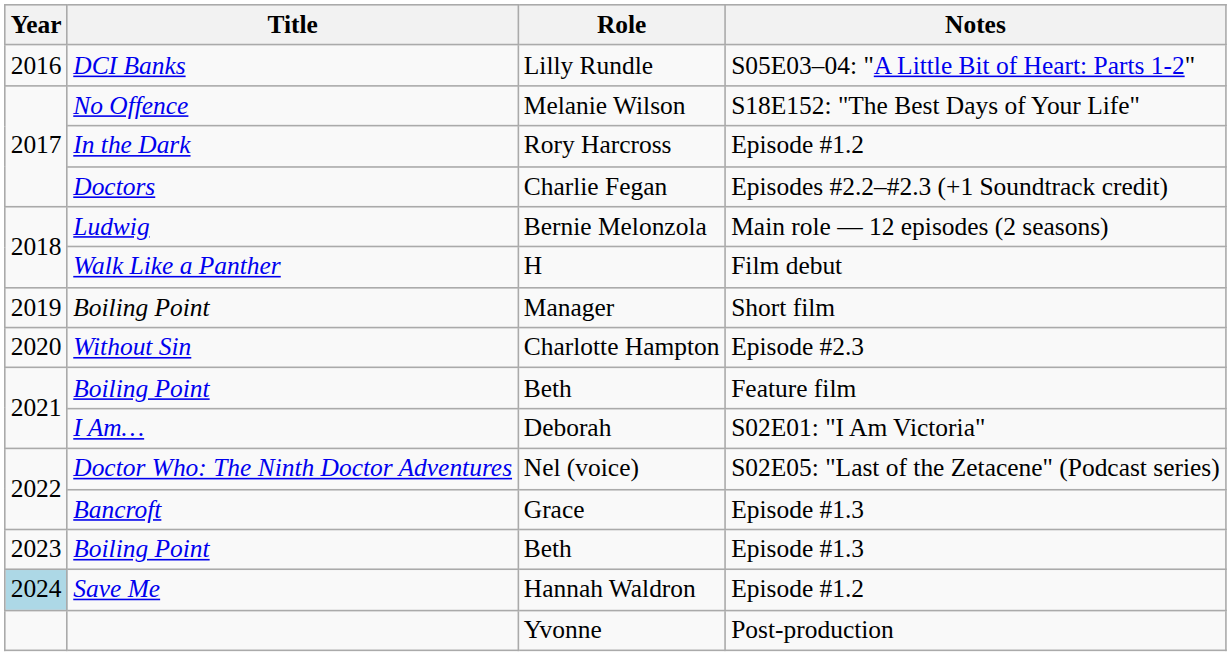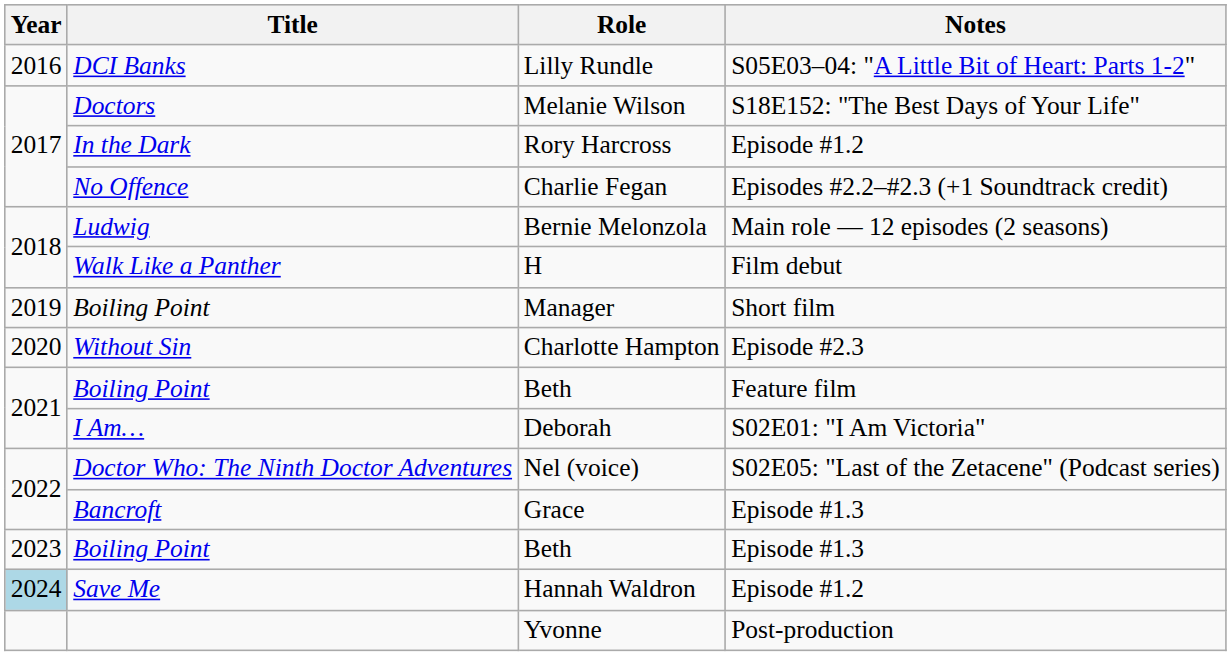Melanie Wilson | Title: No Offence -> Doctors
Charlie Fegan | Title: Doctors -> No Offence
